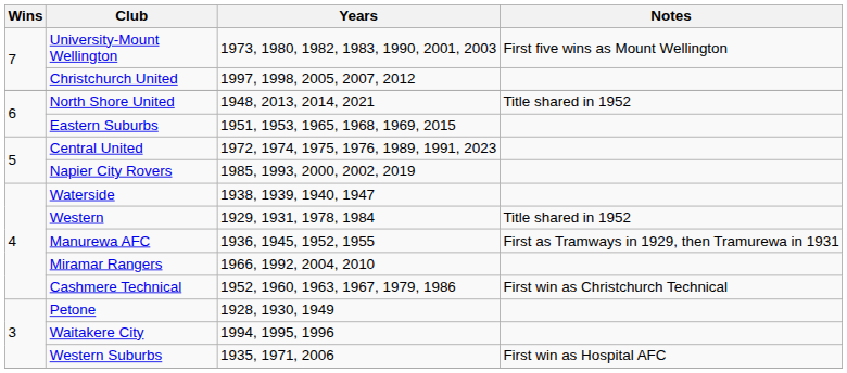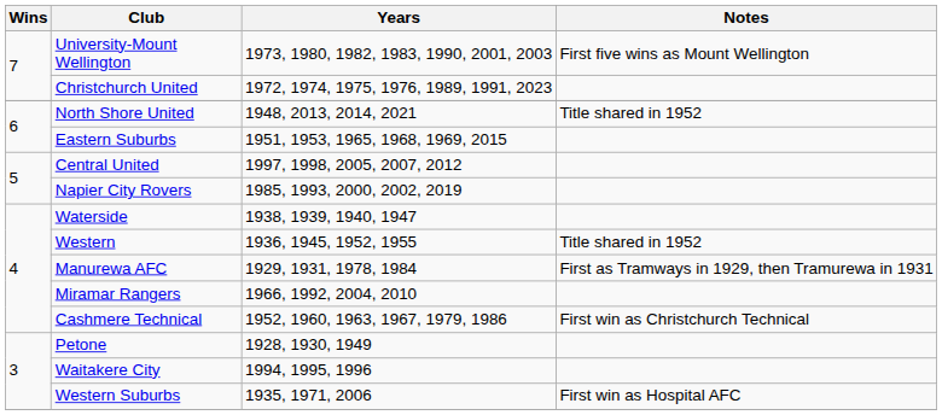Christchurch United | Years: 1997, 1998, 2005, 2007, 2012 -> 1972, 1974, 1975, 1976, 1989, 1991, 2023
Central United | Years: 1972, 1974, 1975, 1976, 1989, 1991, 2023 -> 1997, 1998, 2005, 2007, 2012
Western | Years: 1929, 1931, 1978, 1984 -> 1936, 1945, 1952, 1955
Manurewa AFC | Years: 1936, 1945, 1952, 1955 -> 1929, 1931, 1978, 1984
